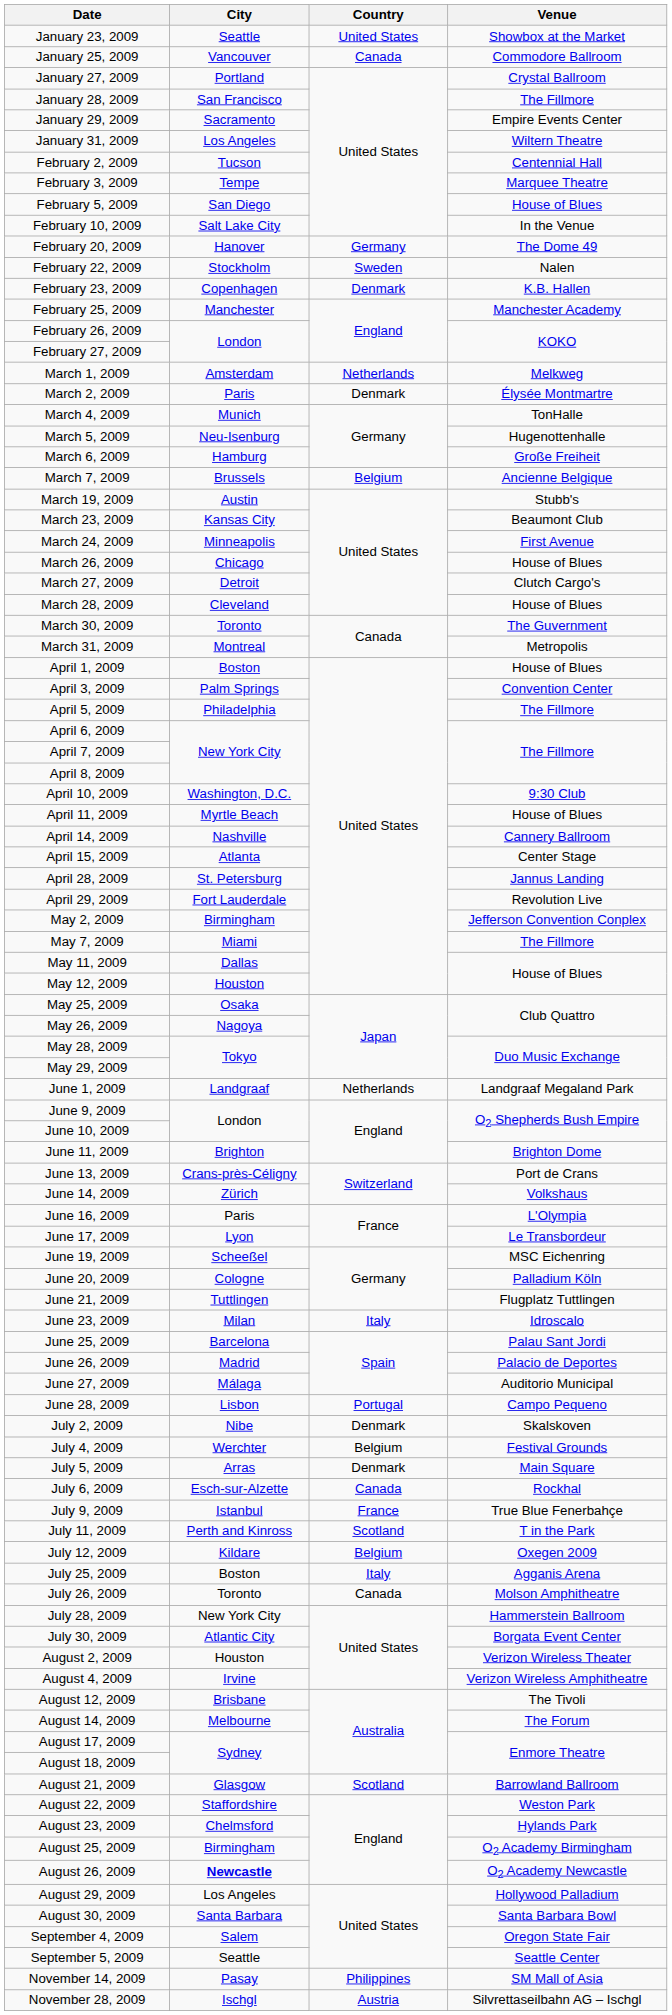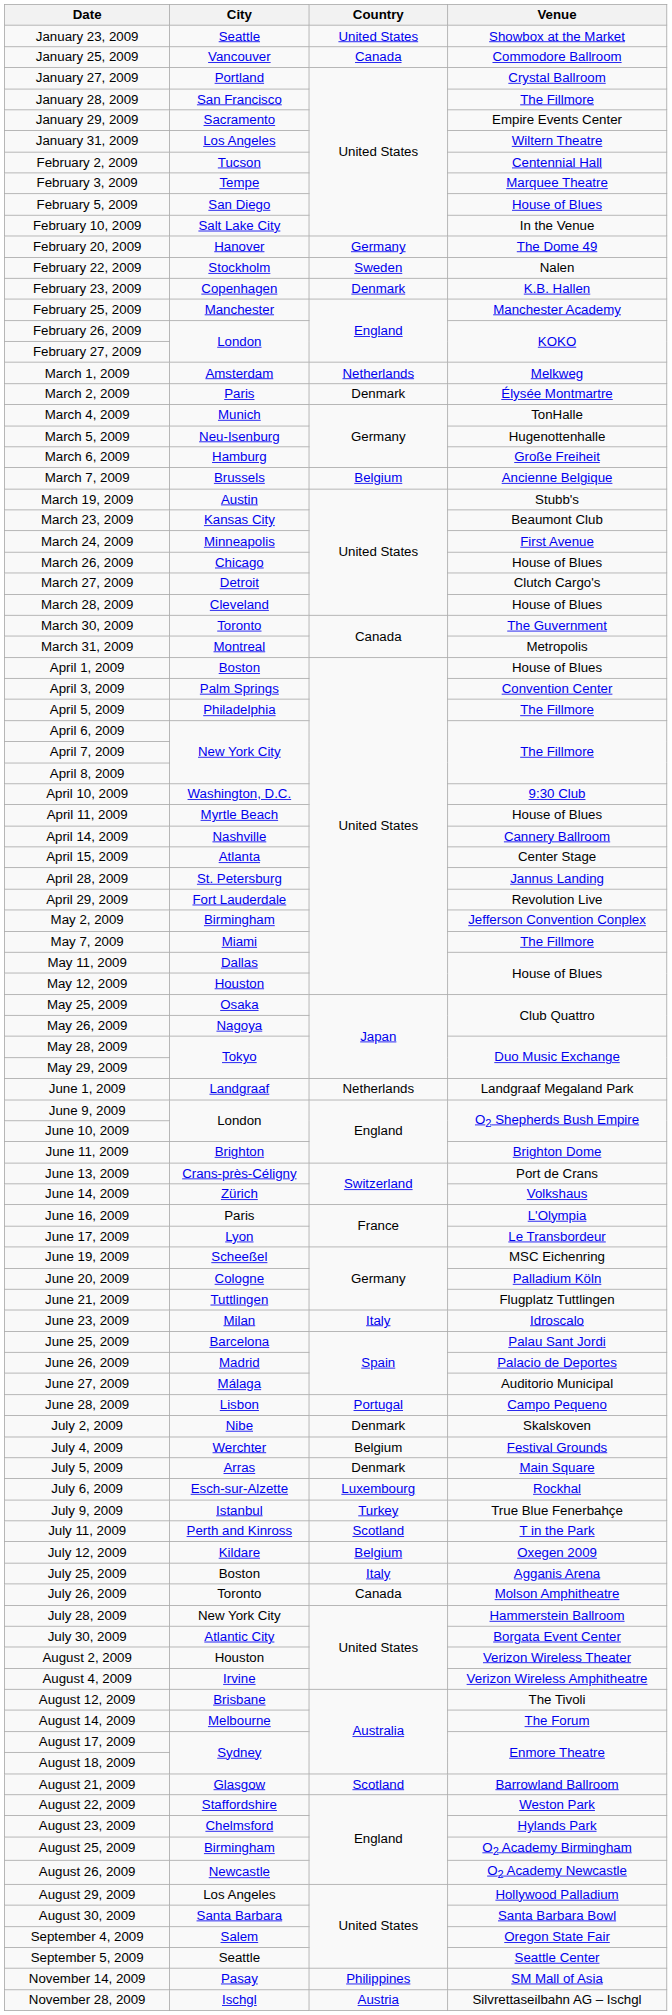July 6, 2009 | Country: Canada -> Luxembourg
July 9, 2009 | Country: France -> Turkey
August 26, 2009 | City: bold -> normal
